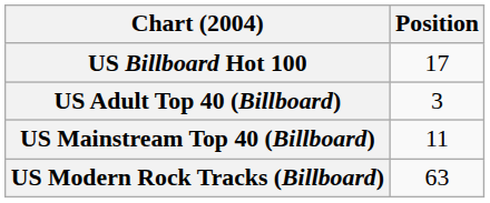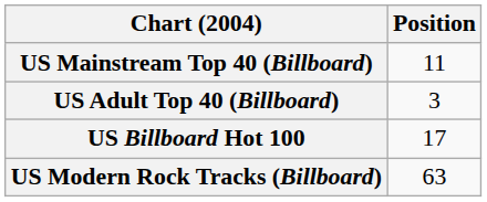rows swapped: US Billboard Hot 100 <-> US Mainstream Top 40 (Billboard)
